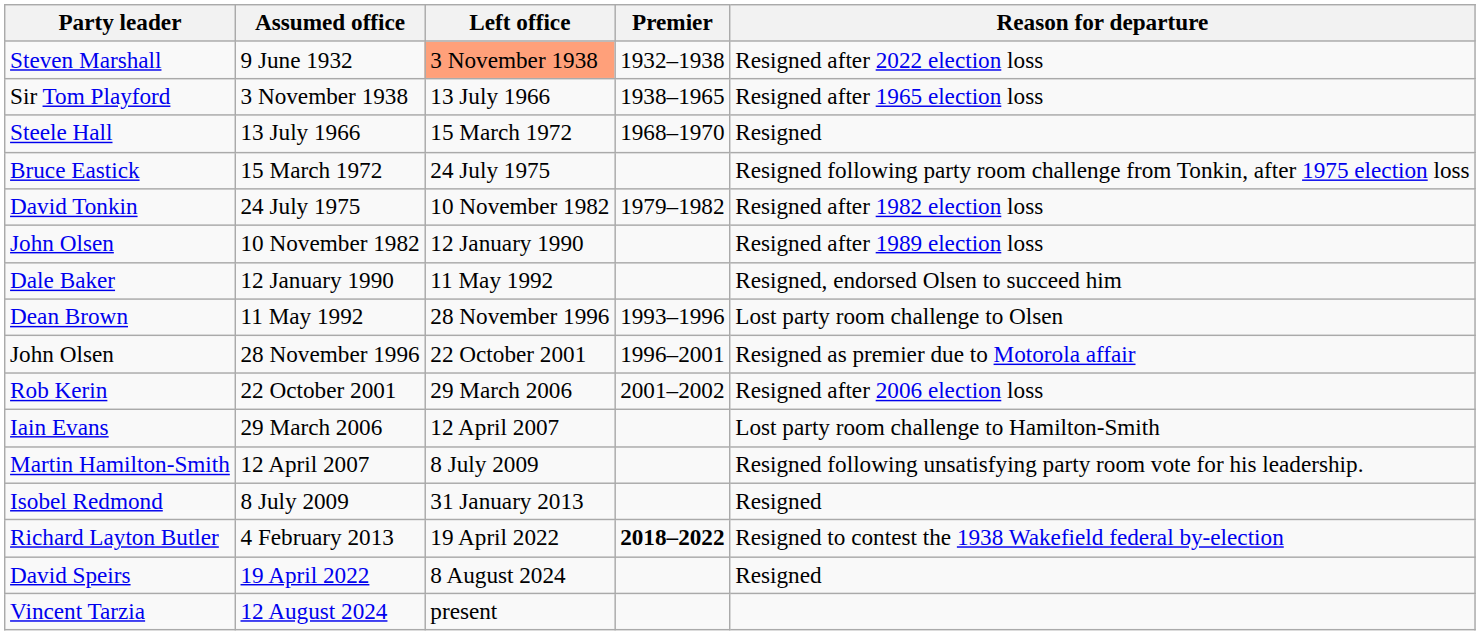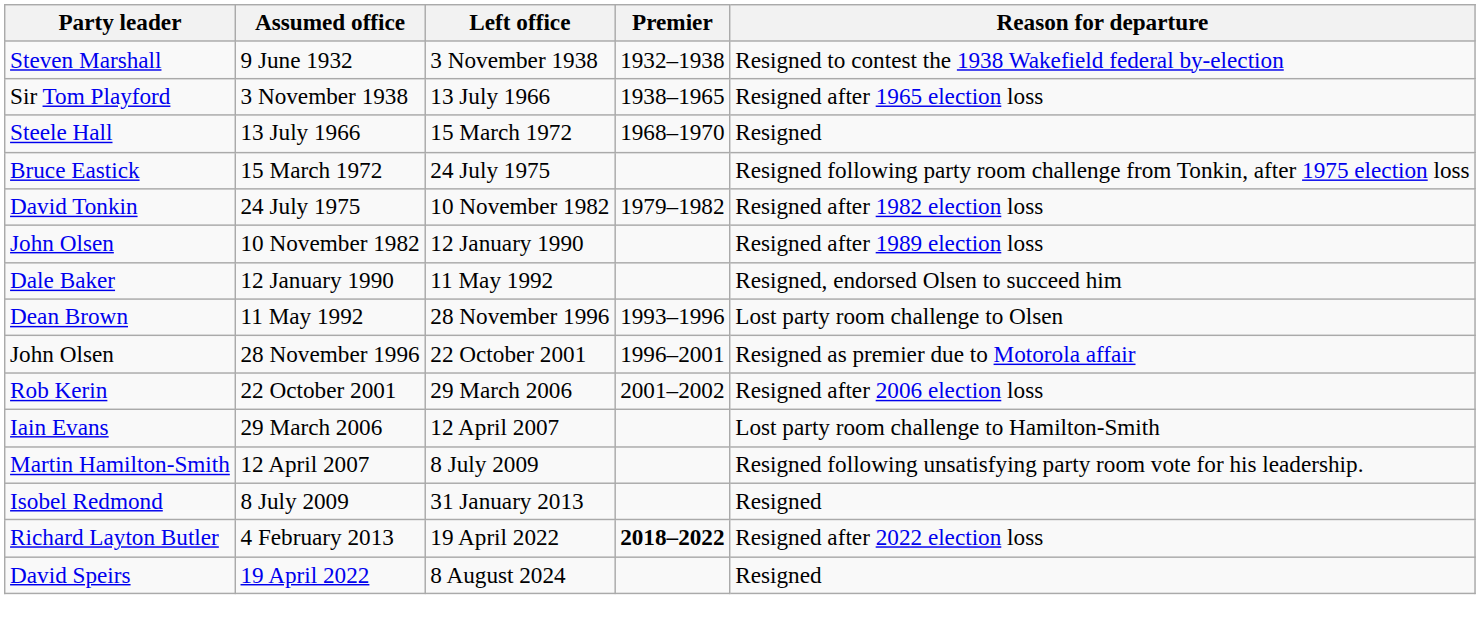9 June 1932 | Left office: lightsalmon background -> no background
9 June 1932 | Reason for departure: Resigned after 2022 election loss -> Resigned to contest the 1938 Wakefield federal by-election
4 February 2013 | Reason for departure: Resigned to contest the 1938 Wakefield federal by-election -> Resigned after 2022 election loss
- row: Vincent Tarzia | 12 August 2024 | present
